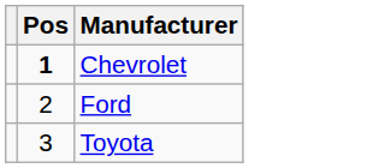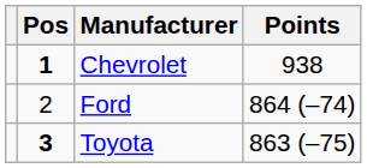+ column: Points | 938 | 864 (–74) | 863 (–75)
Toyota | Pos: normal -> bold
